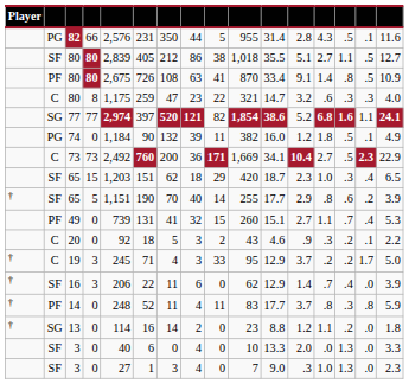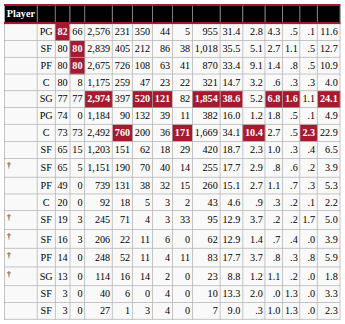49 | column 7: 41 -> 38
49 | column 15: .4 -> .3
19 | column 2: C -> SF
